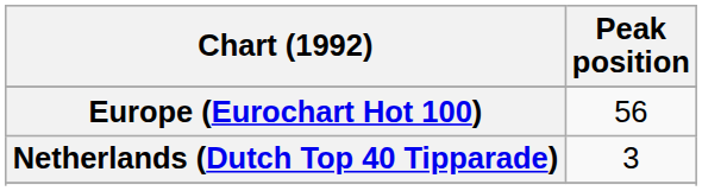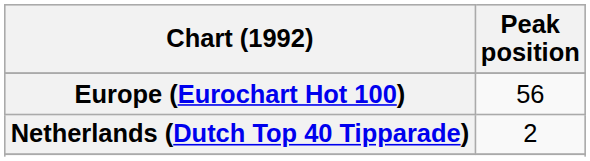Netherlands (Dutch Top 40 Tipparade) | Peak position: 3 -> 2
